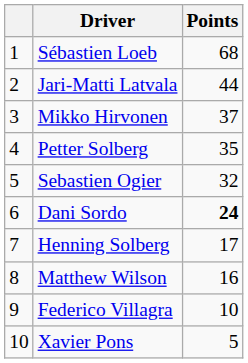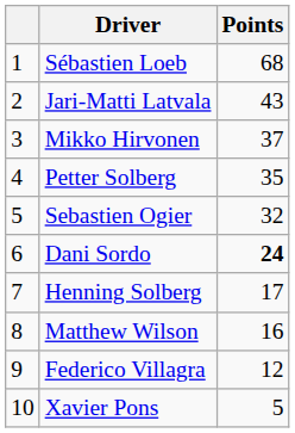Jari-Matti Latvala | Points: 44 -> 43
Federico Villagra | Points: 10 -> 12
